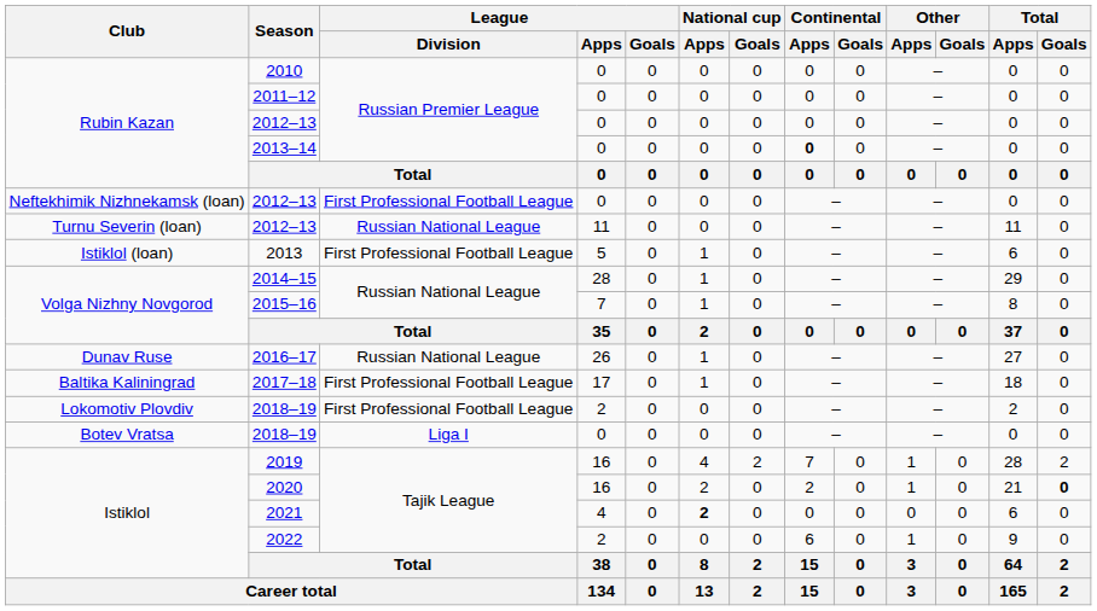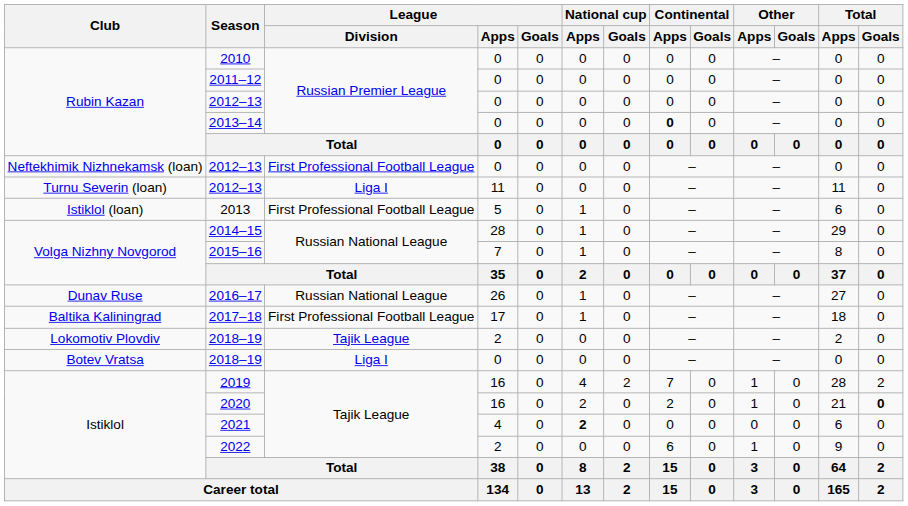Turnu Severin (loan) / 2012–13 | League / Division: Russian National League -> Liga I
Lokomotiv Plovdiv / 2018–19 | League / Division: First Professional Football League -> Tajik League
